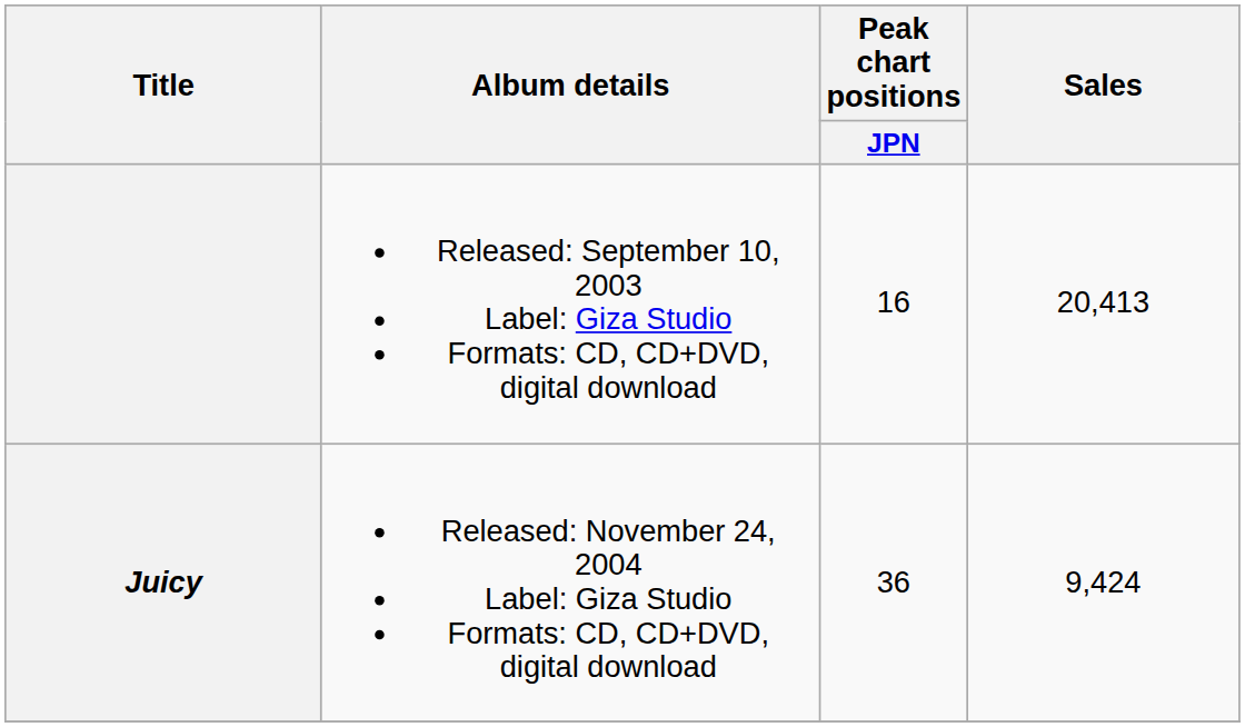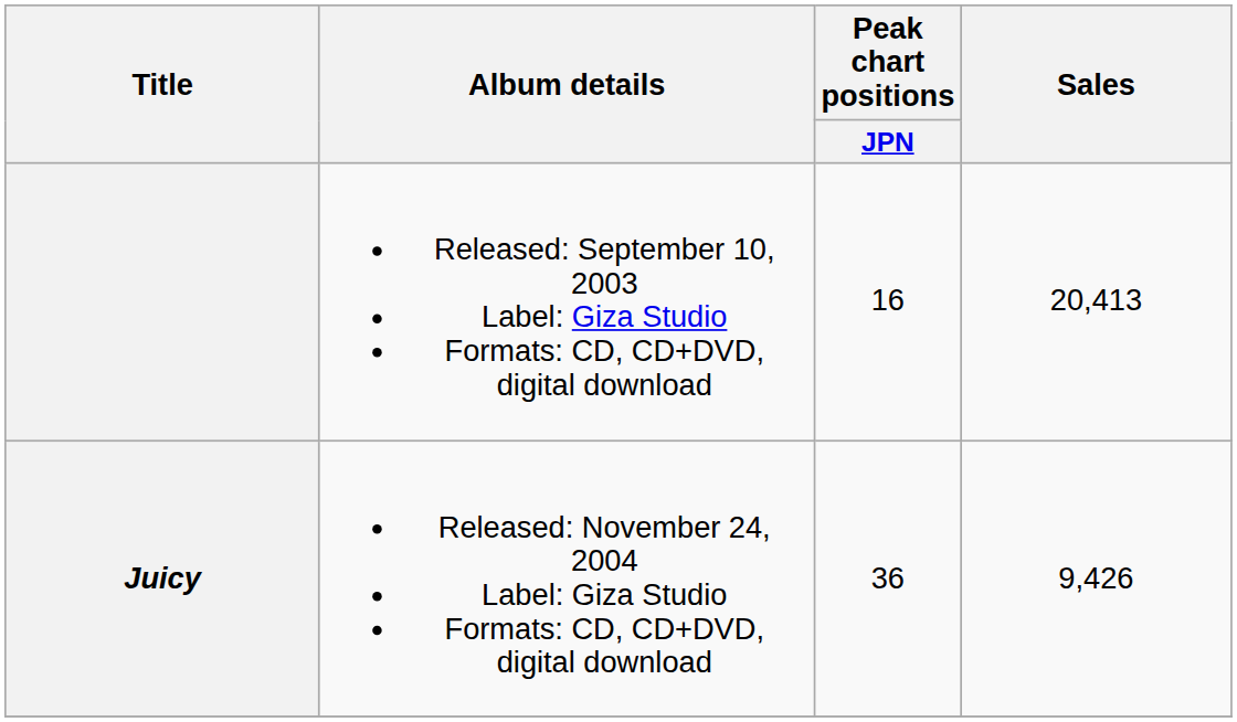Juicy | Sales: 9,424 -> 9,426
